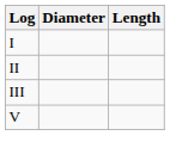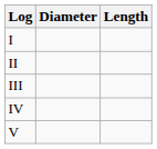+ row: IV
